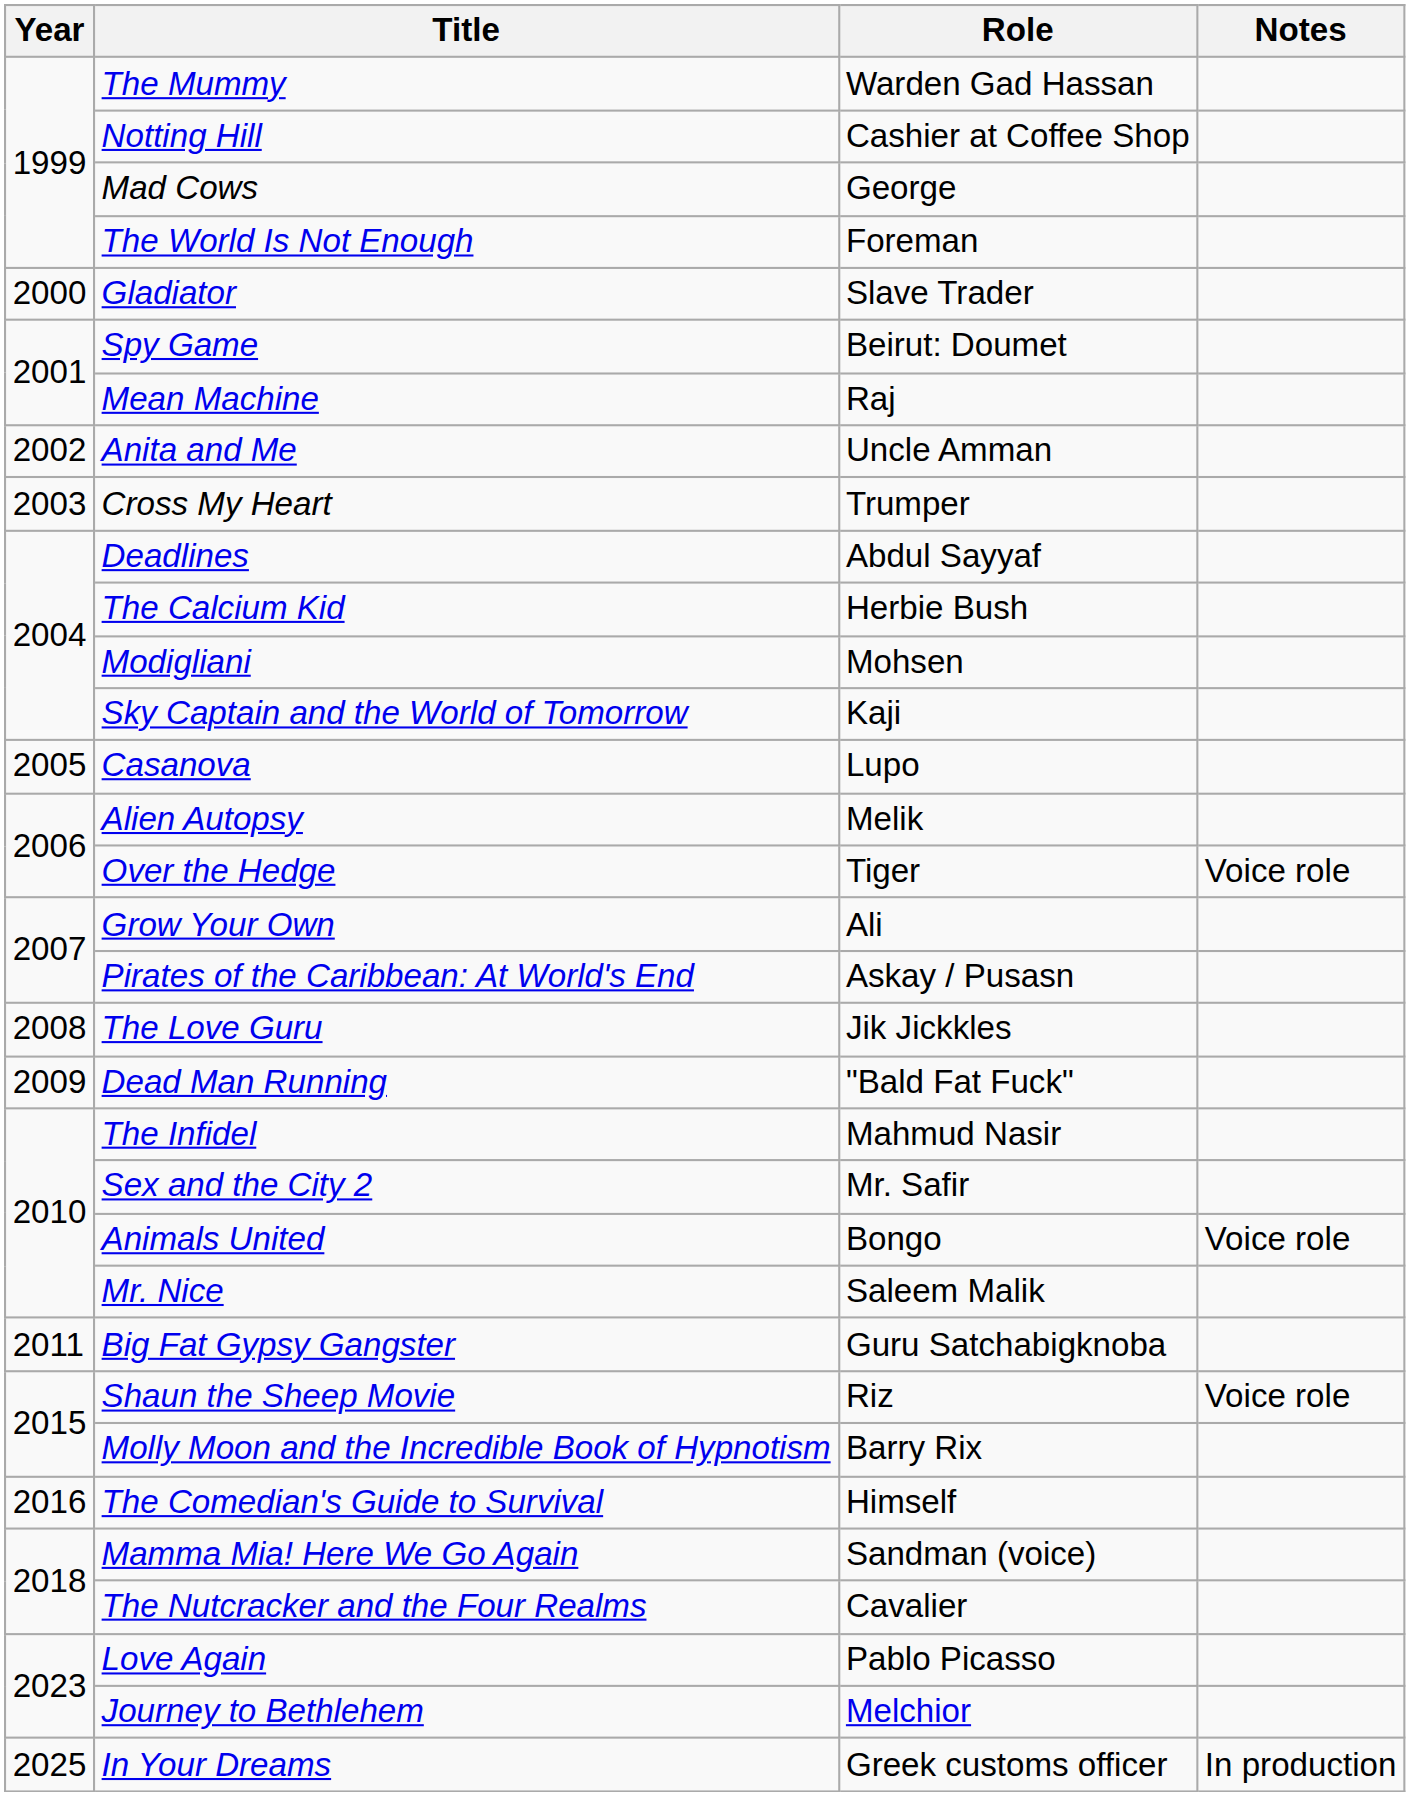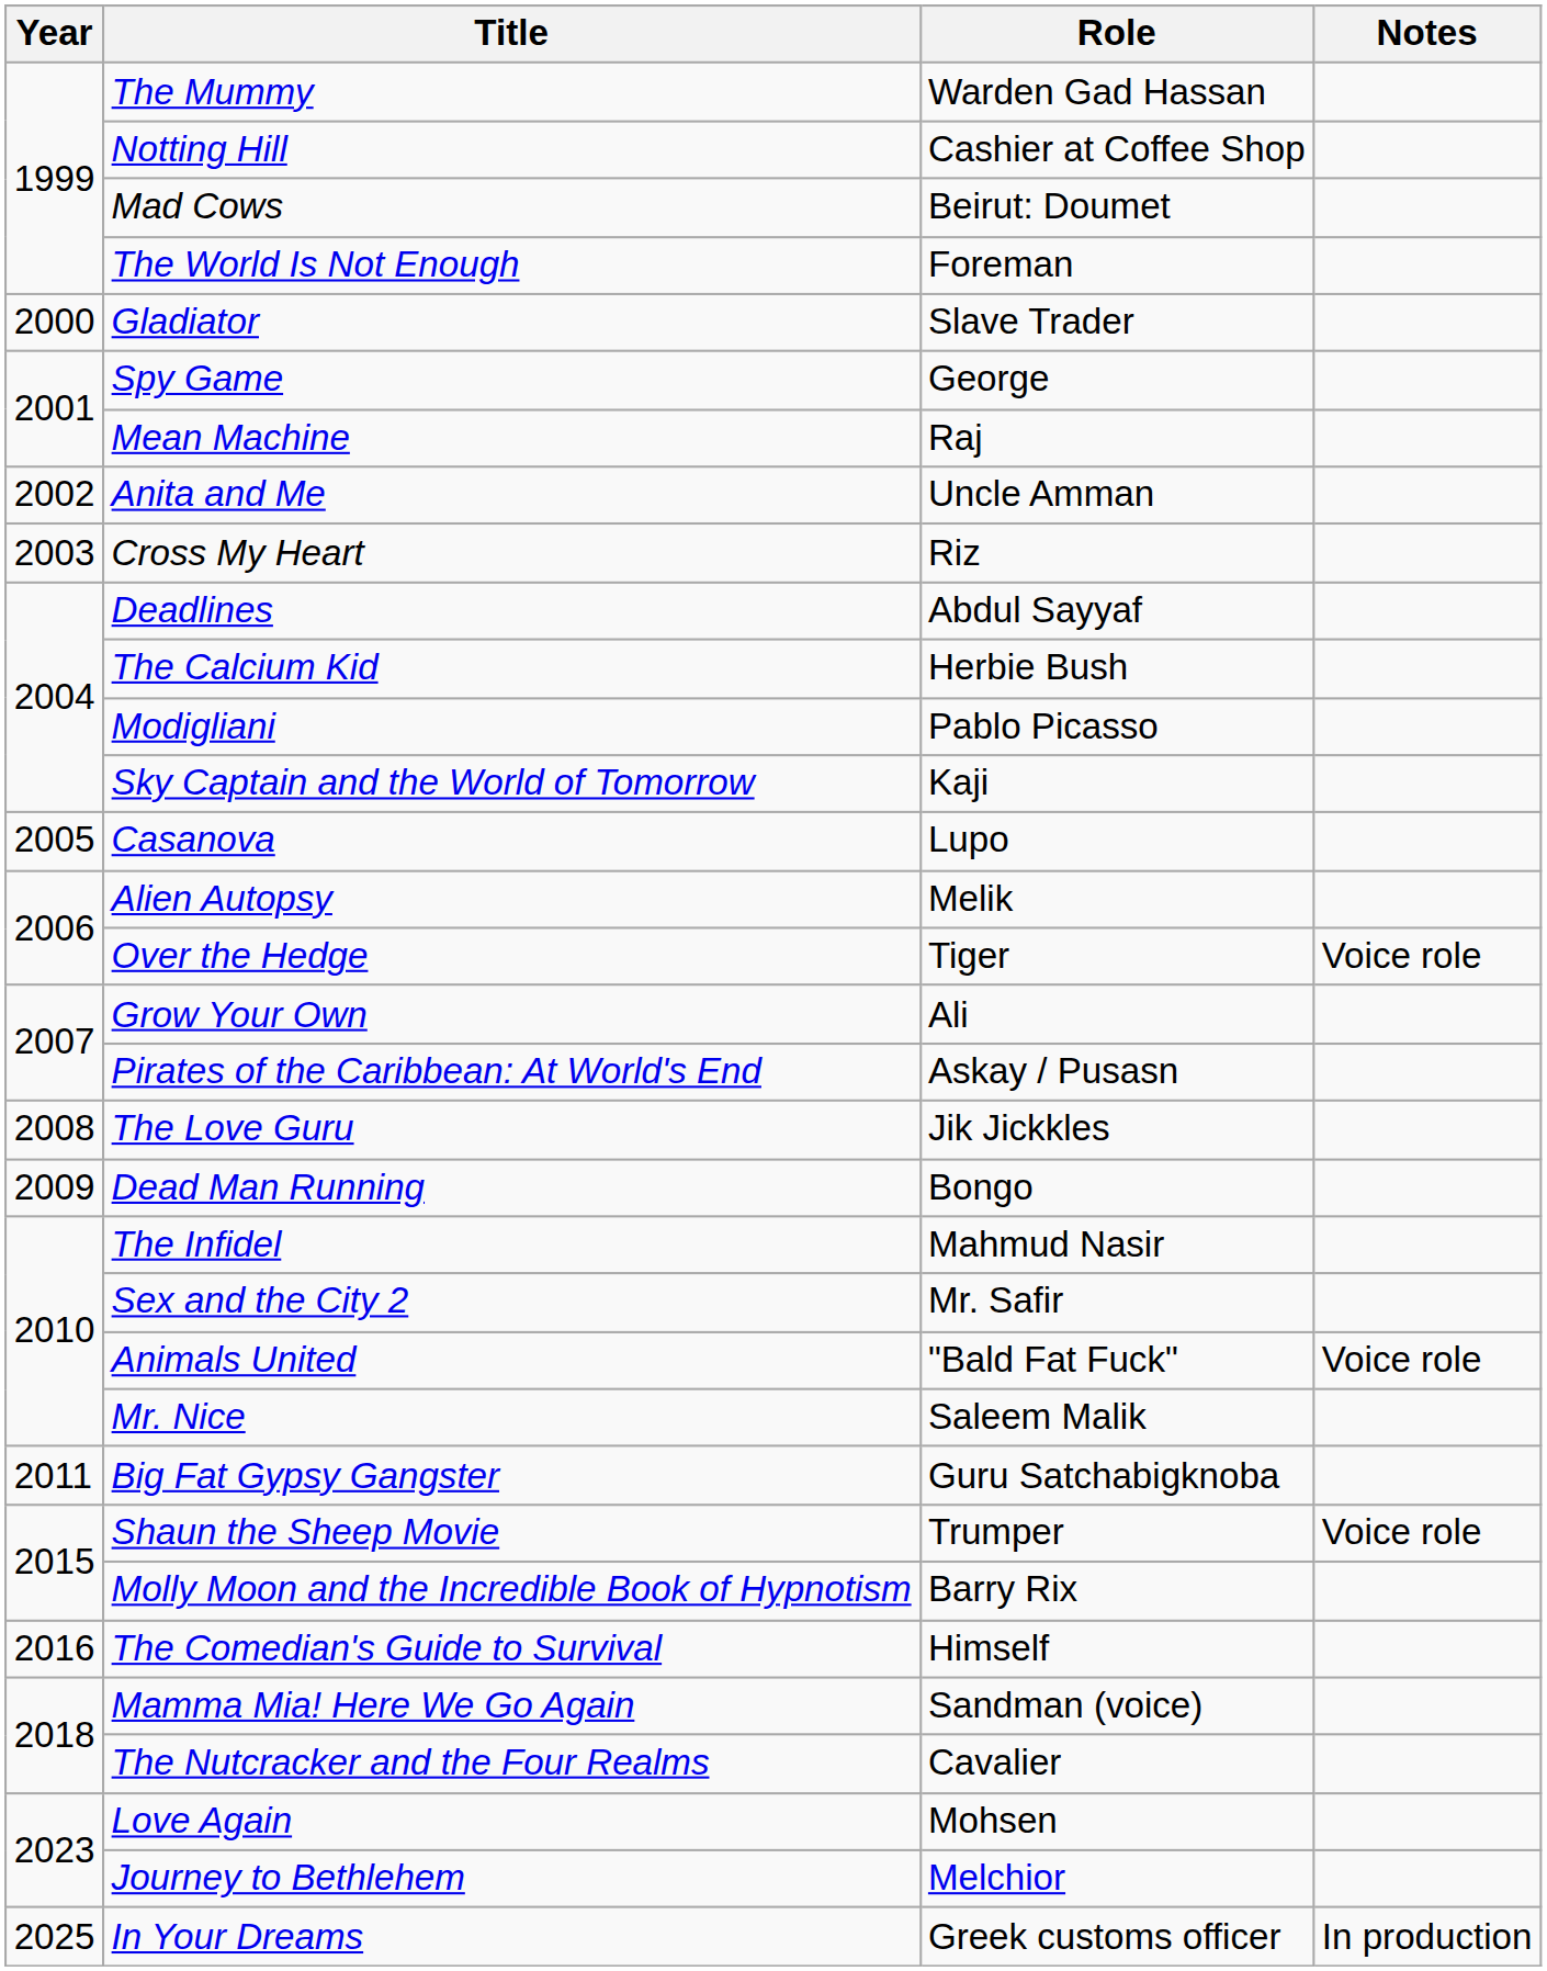Mad Cows | Role: George -> Beirut: Doumet
Spy Game | Role: Beirut: Doumet -> George
Cross My Heart | Role: Trumper -> Riz
Modigliani | Role: Mohsen -> Pablo Picasso
Dead Man Running | Role: "Bald Fat Fuck" -> Bongo
Animals United | Role: Bongo -> "Bald Fat Fuck"
Shaun the Sheep Movie | Role: Riz -> Trumper
Love Again | Role: Pablo Picasso -> Mohsen
